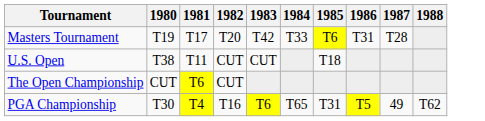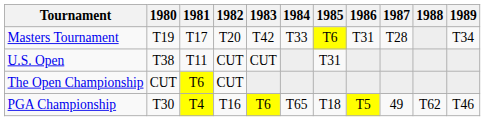+ column: 1989 | T34 | T46
U.S. Open | 1985: T18 -> T31
PGA Championship | 1985: T31 -> T18
